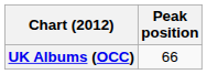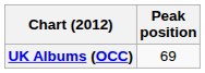UK Albums (OCC) | Peak position: 66 -> 69
